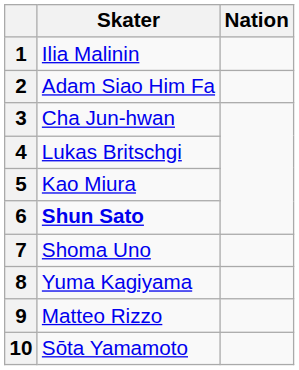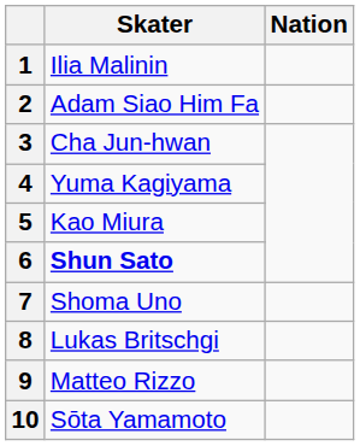4 | Skater: Lukas Britschgi -> Yuma Kagiyama
8 | Skater: Yuma Kagiyama -> Lukas Britschgi
